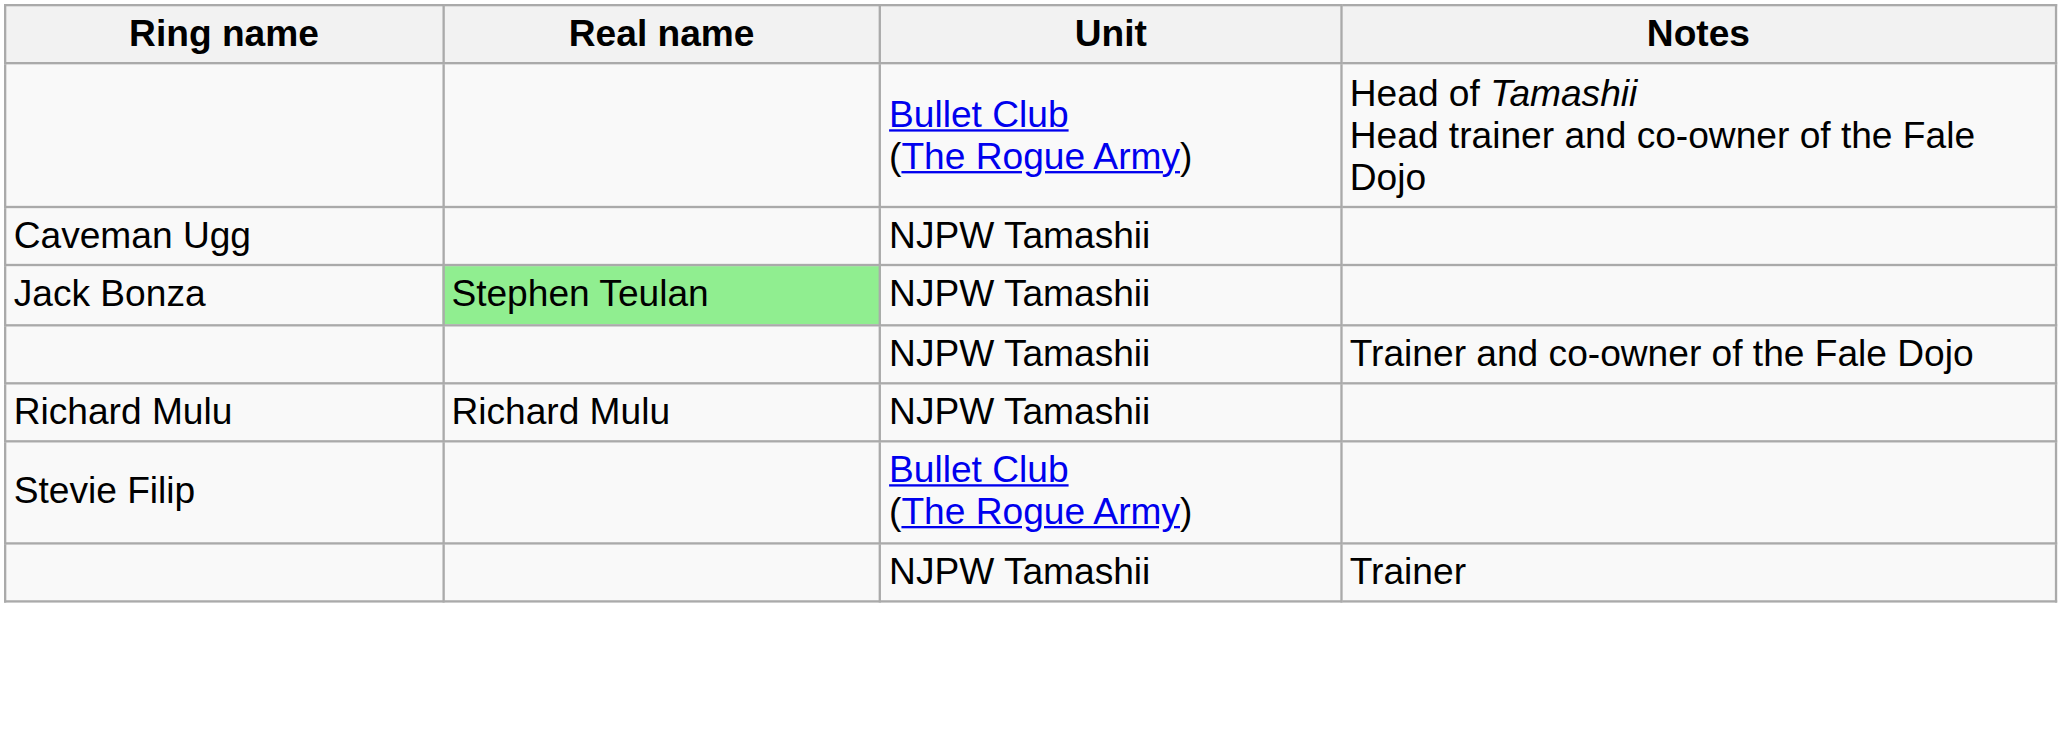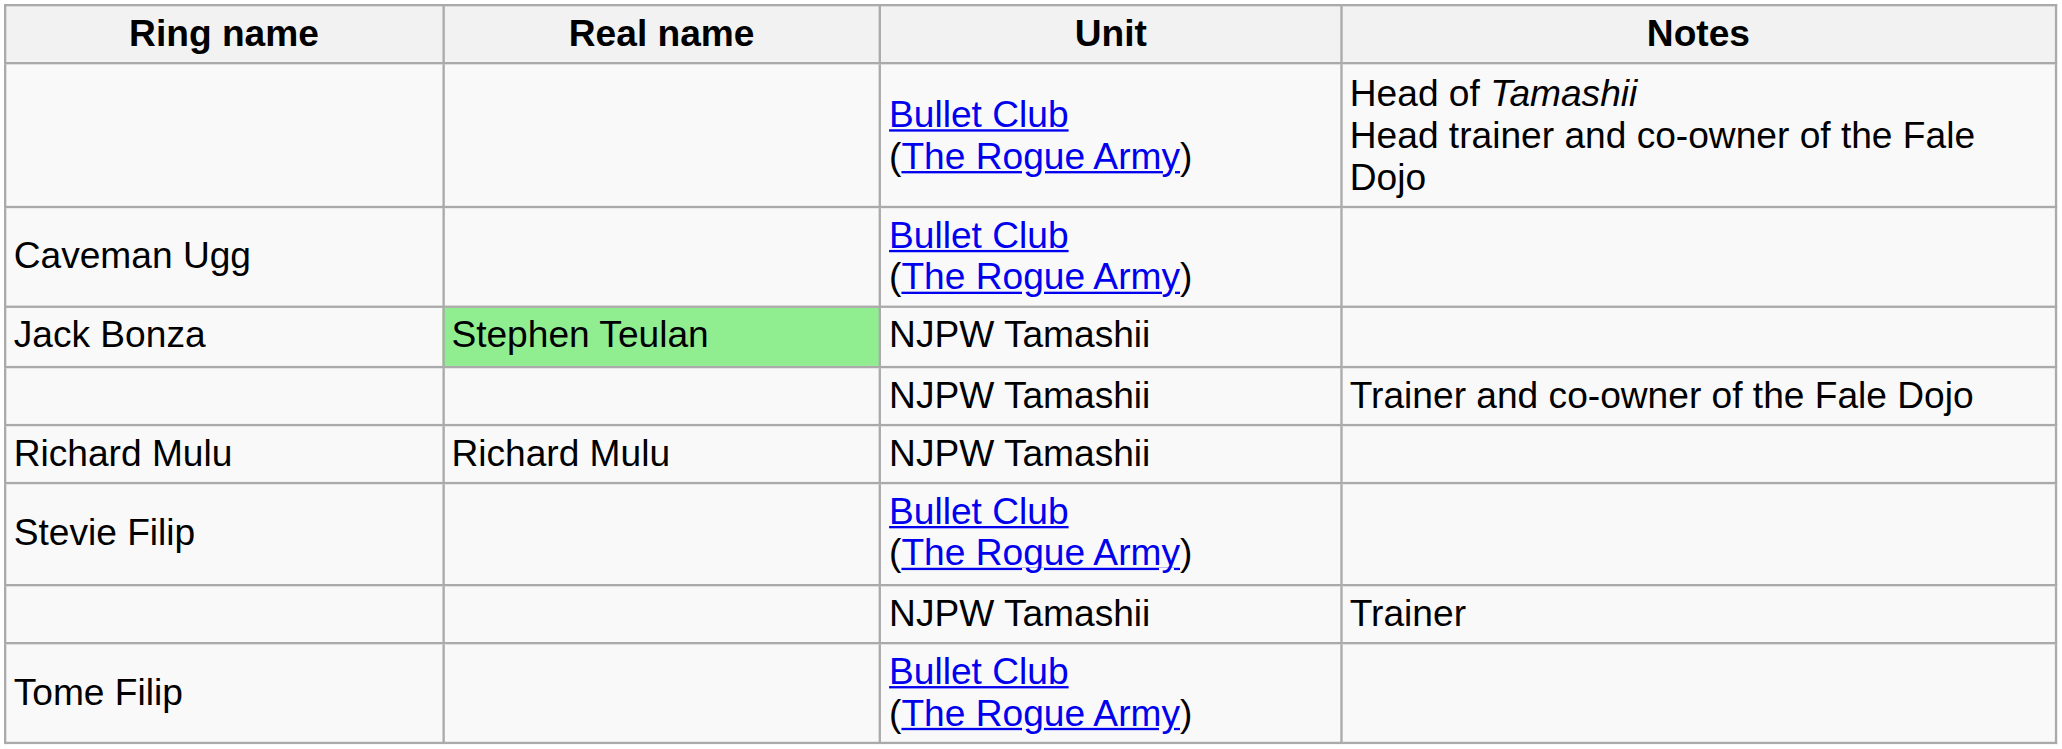Caveman Ugg | Unit: NJPW Tamashii -> Bullet Club (The Rogue Army)
+ row: Tome Filip | Bullet Club (The Rogue Army)
